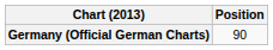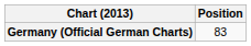Germany (Official German Charts) | Position: 90 -> 83
